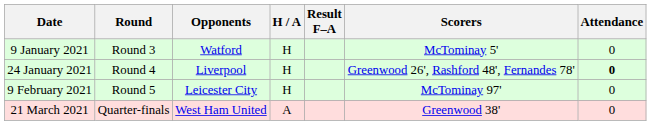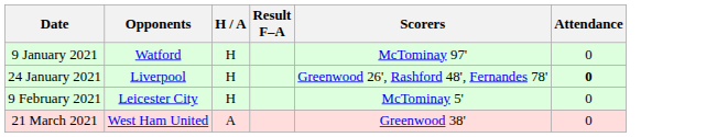- column: Round | Round 3 | Round 4 | Round 5 | Quarter-finals
9 January 2021 | Scorers: McTominay 5' -> McTominay 97'
9 February 2021 | Scorers: McTominay 97' -> McTominay 5'
